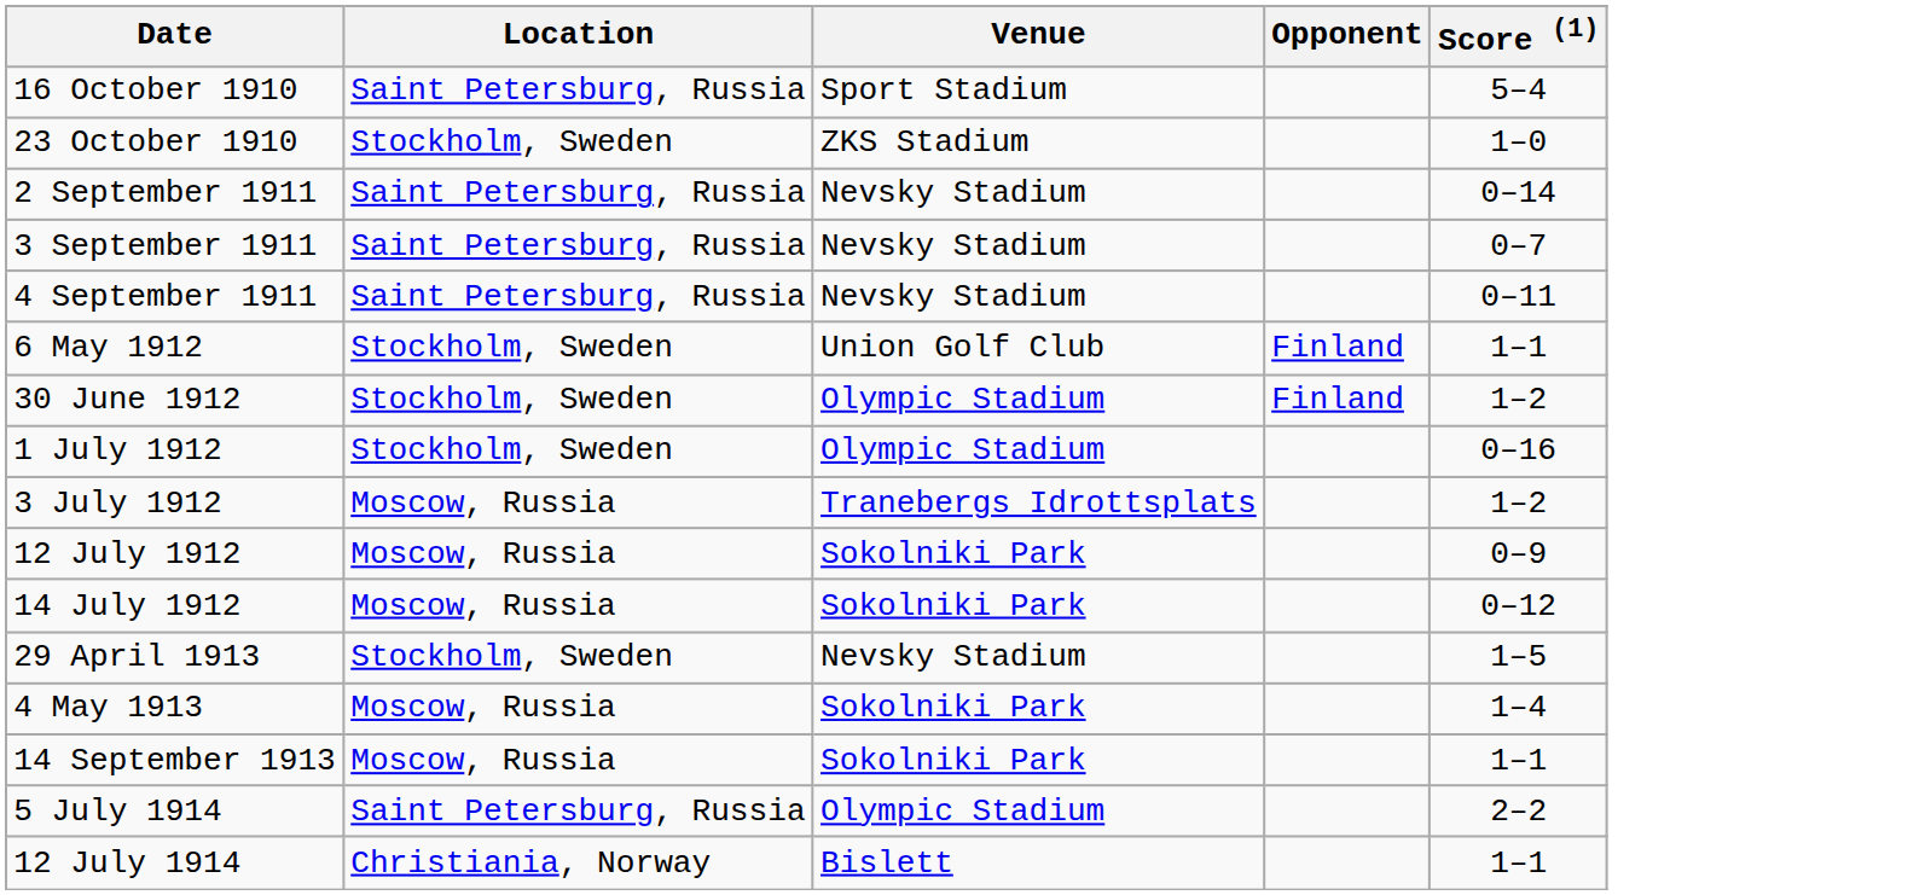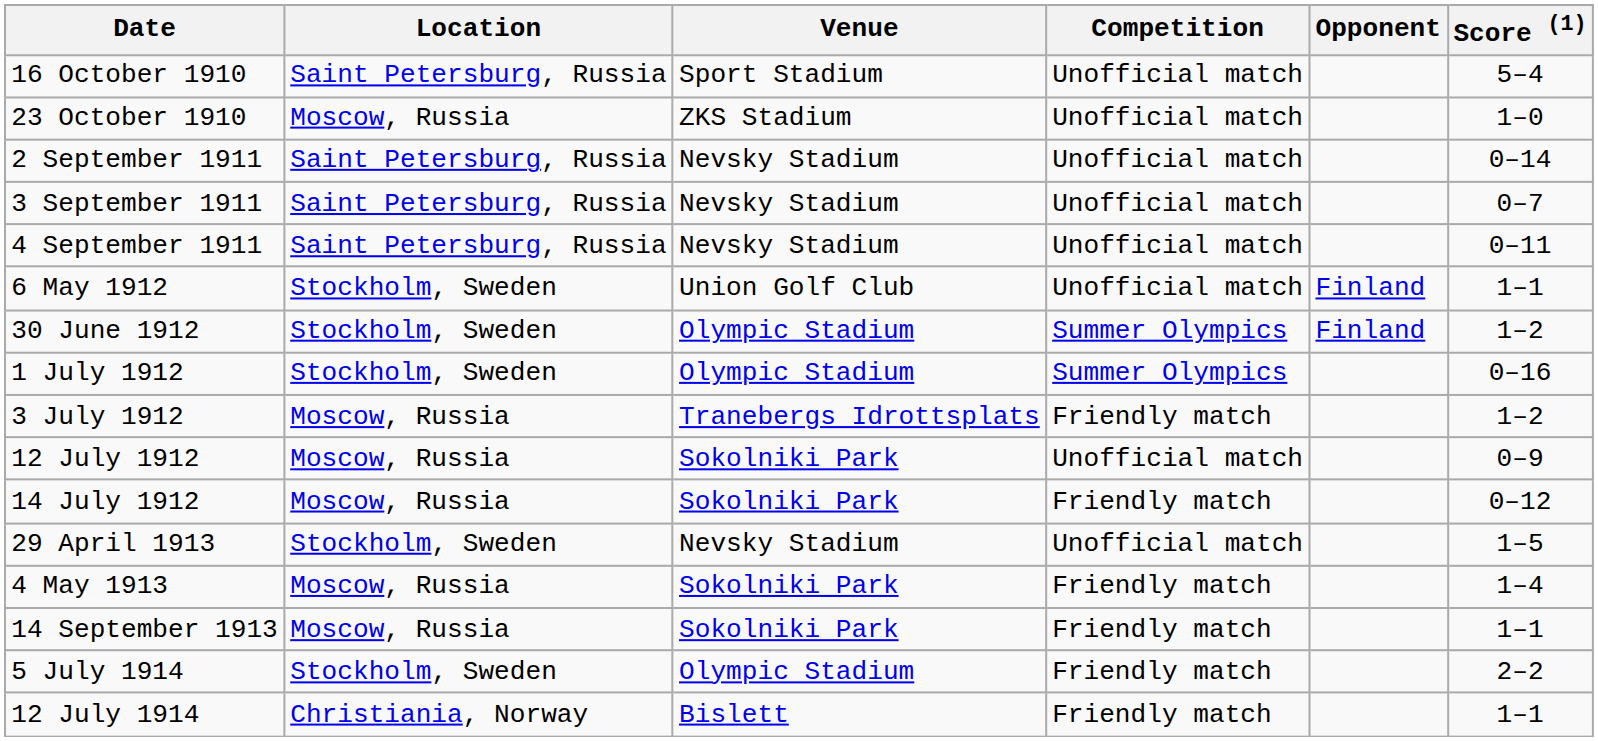+ column: Competition | Unofficial match | Unofficial match | Unofficial match | Unofficial match | Unofficial match | Unofficial match | Summer Olympics | Summer Olympics | Friendly match | Unofficial match | Friendly match | Unofficial match | Friendly match | Friendly match | Friendly match | Friendly match
23 October 1910 | Location: Stockholm, Sweden -> Moscow, Russia
5 July 1914 | Location: Saint Petersburg, Russia -> Stockholm, Sweden
